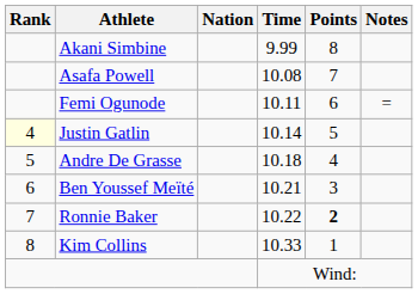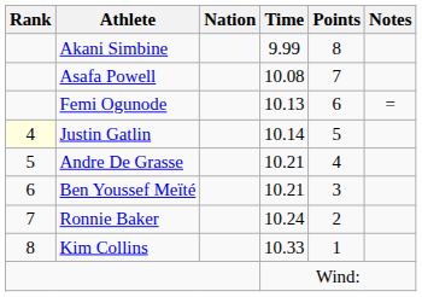Femi Ogunode | Time: 10.11 -> 10.13
Andre De Grasse | Time: 10.18 -> 10.21
Ronnie Baker | Time: 10.22 -> 10.24
Ronnie Baker | Points: bold -> normal
